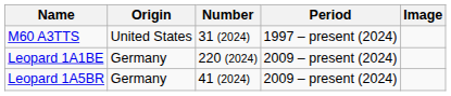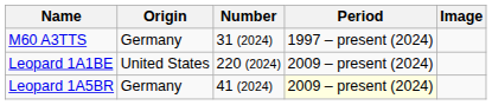M60 A3TTS | Origin: United States -> Germany
Leopard 1A1BE | Origin: Germany -> United States
Leopard 1A5BR | Period: no background -> lightyellow background
